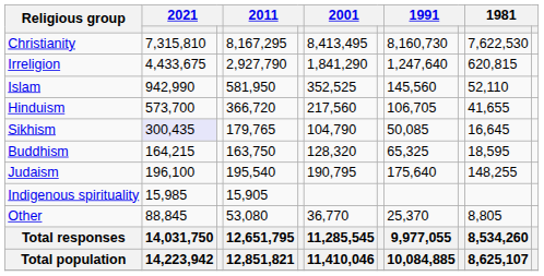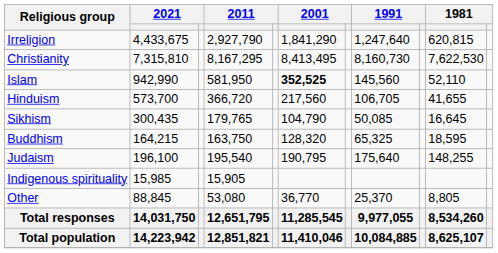rows swapped: Christianity <-> Irreligion
Islam | column 6: normal -> bold
Sikhism | column 2: lavender background -> no background
